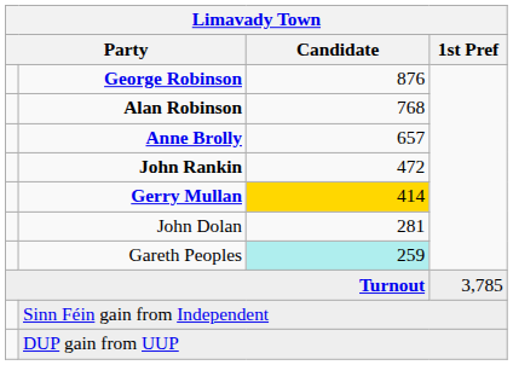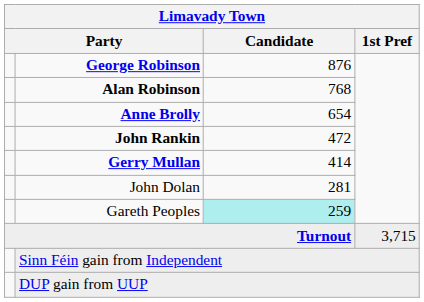Anne Brolly | Candidate: 657 -> 654
Gerry Mullan | Candidate: gold background -> no background
Turnout | 1st Pref: 3,785 -> 3,715
